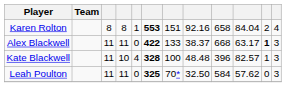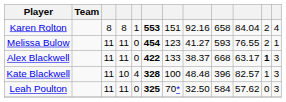+ row: Melissa Bulow | 11 | 11 | 0 | 454 | 123 | 41.27 | 593 | 76.55 | 2 | 1
